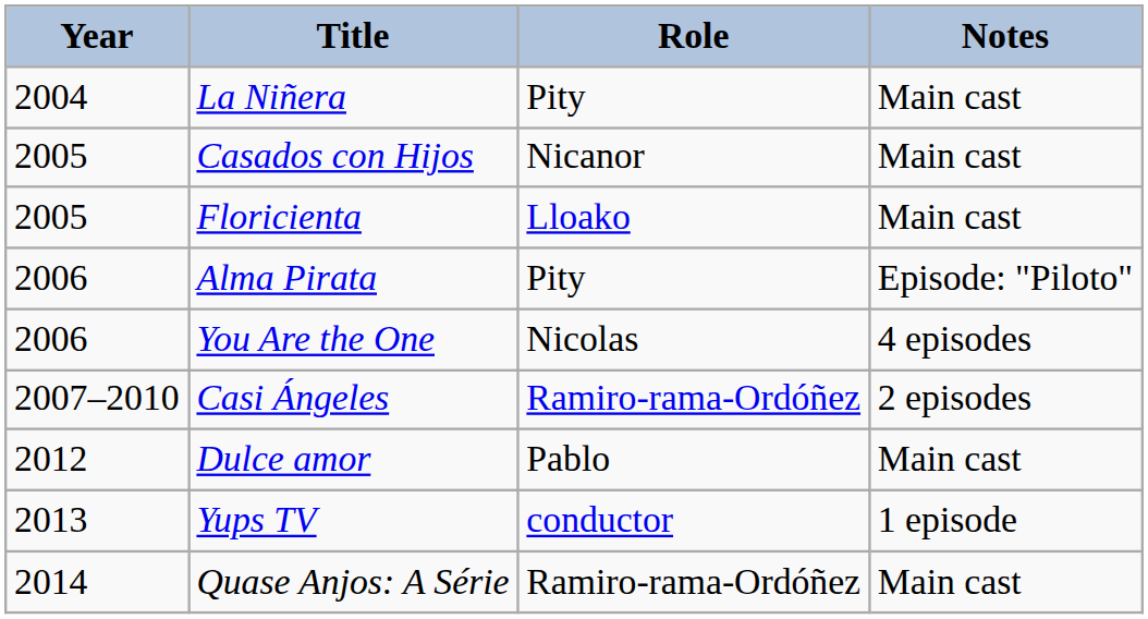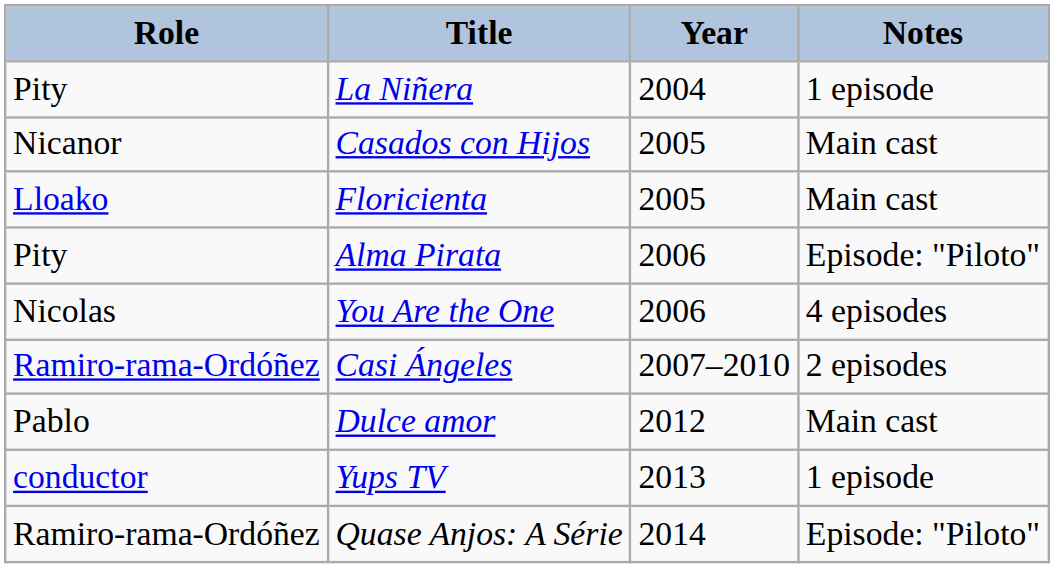columns swapped: Year <-> Role
La Niñera | Notes: Main cast -> 1 episode
Quase Anjos: A Série | Notes: Main cast -> Episode: "Piloto"
